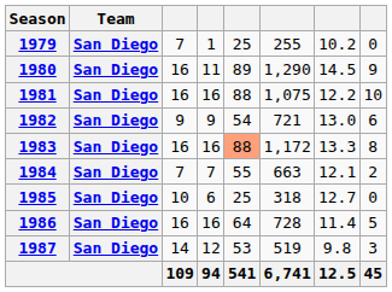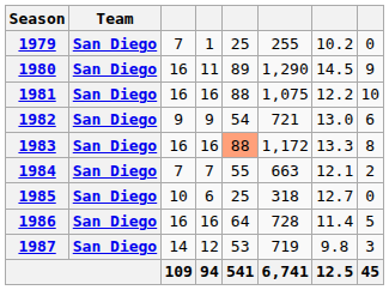1987 | column 6: 519 -> 719
